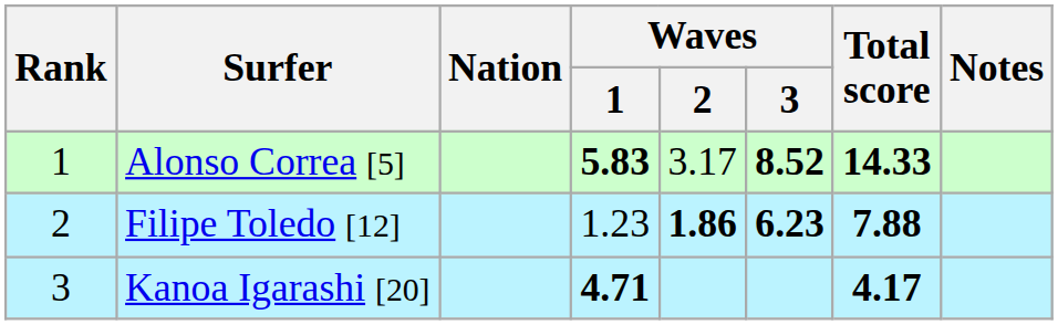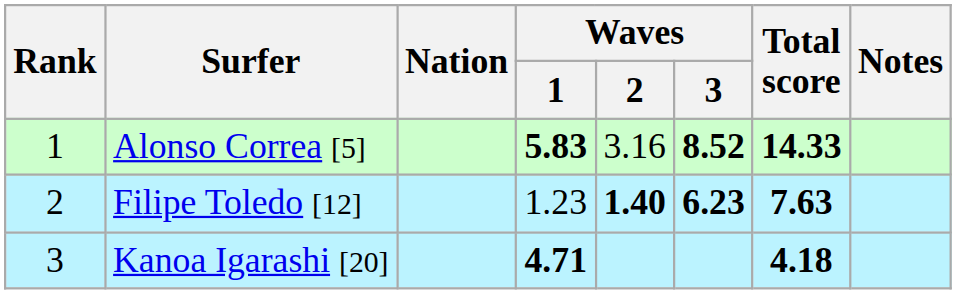Alonso Correa [5] | Waves / 2: 3.17 -> 3.16
Filipe Toledo [12] | Waves / 2: 1.86 -> 1.40
Filipe Toledo [12] | Total score: 7.88 -> 7.63
Kanoa Igarashi [20] | Total score: 4.17 -> 4.18
